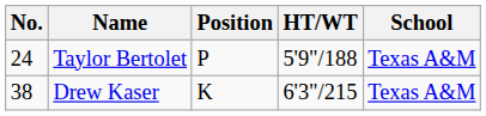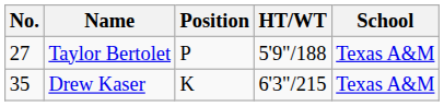Taylor Bertolet | No.: 24 -> 27
Drew Kaser | No.: 38 -> 35
